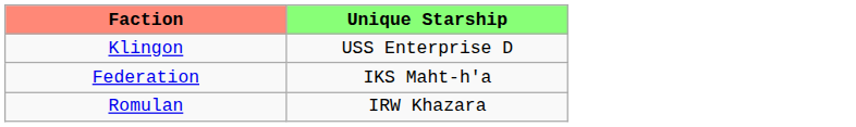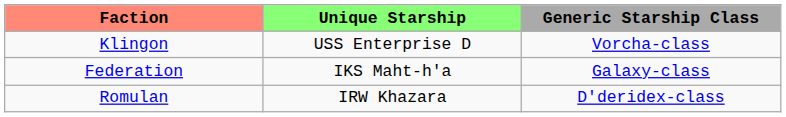+ column: Generic Starship Class | Vorcha-class | Galaxy-class | D'deridex-class
